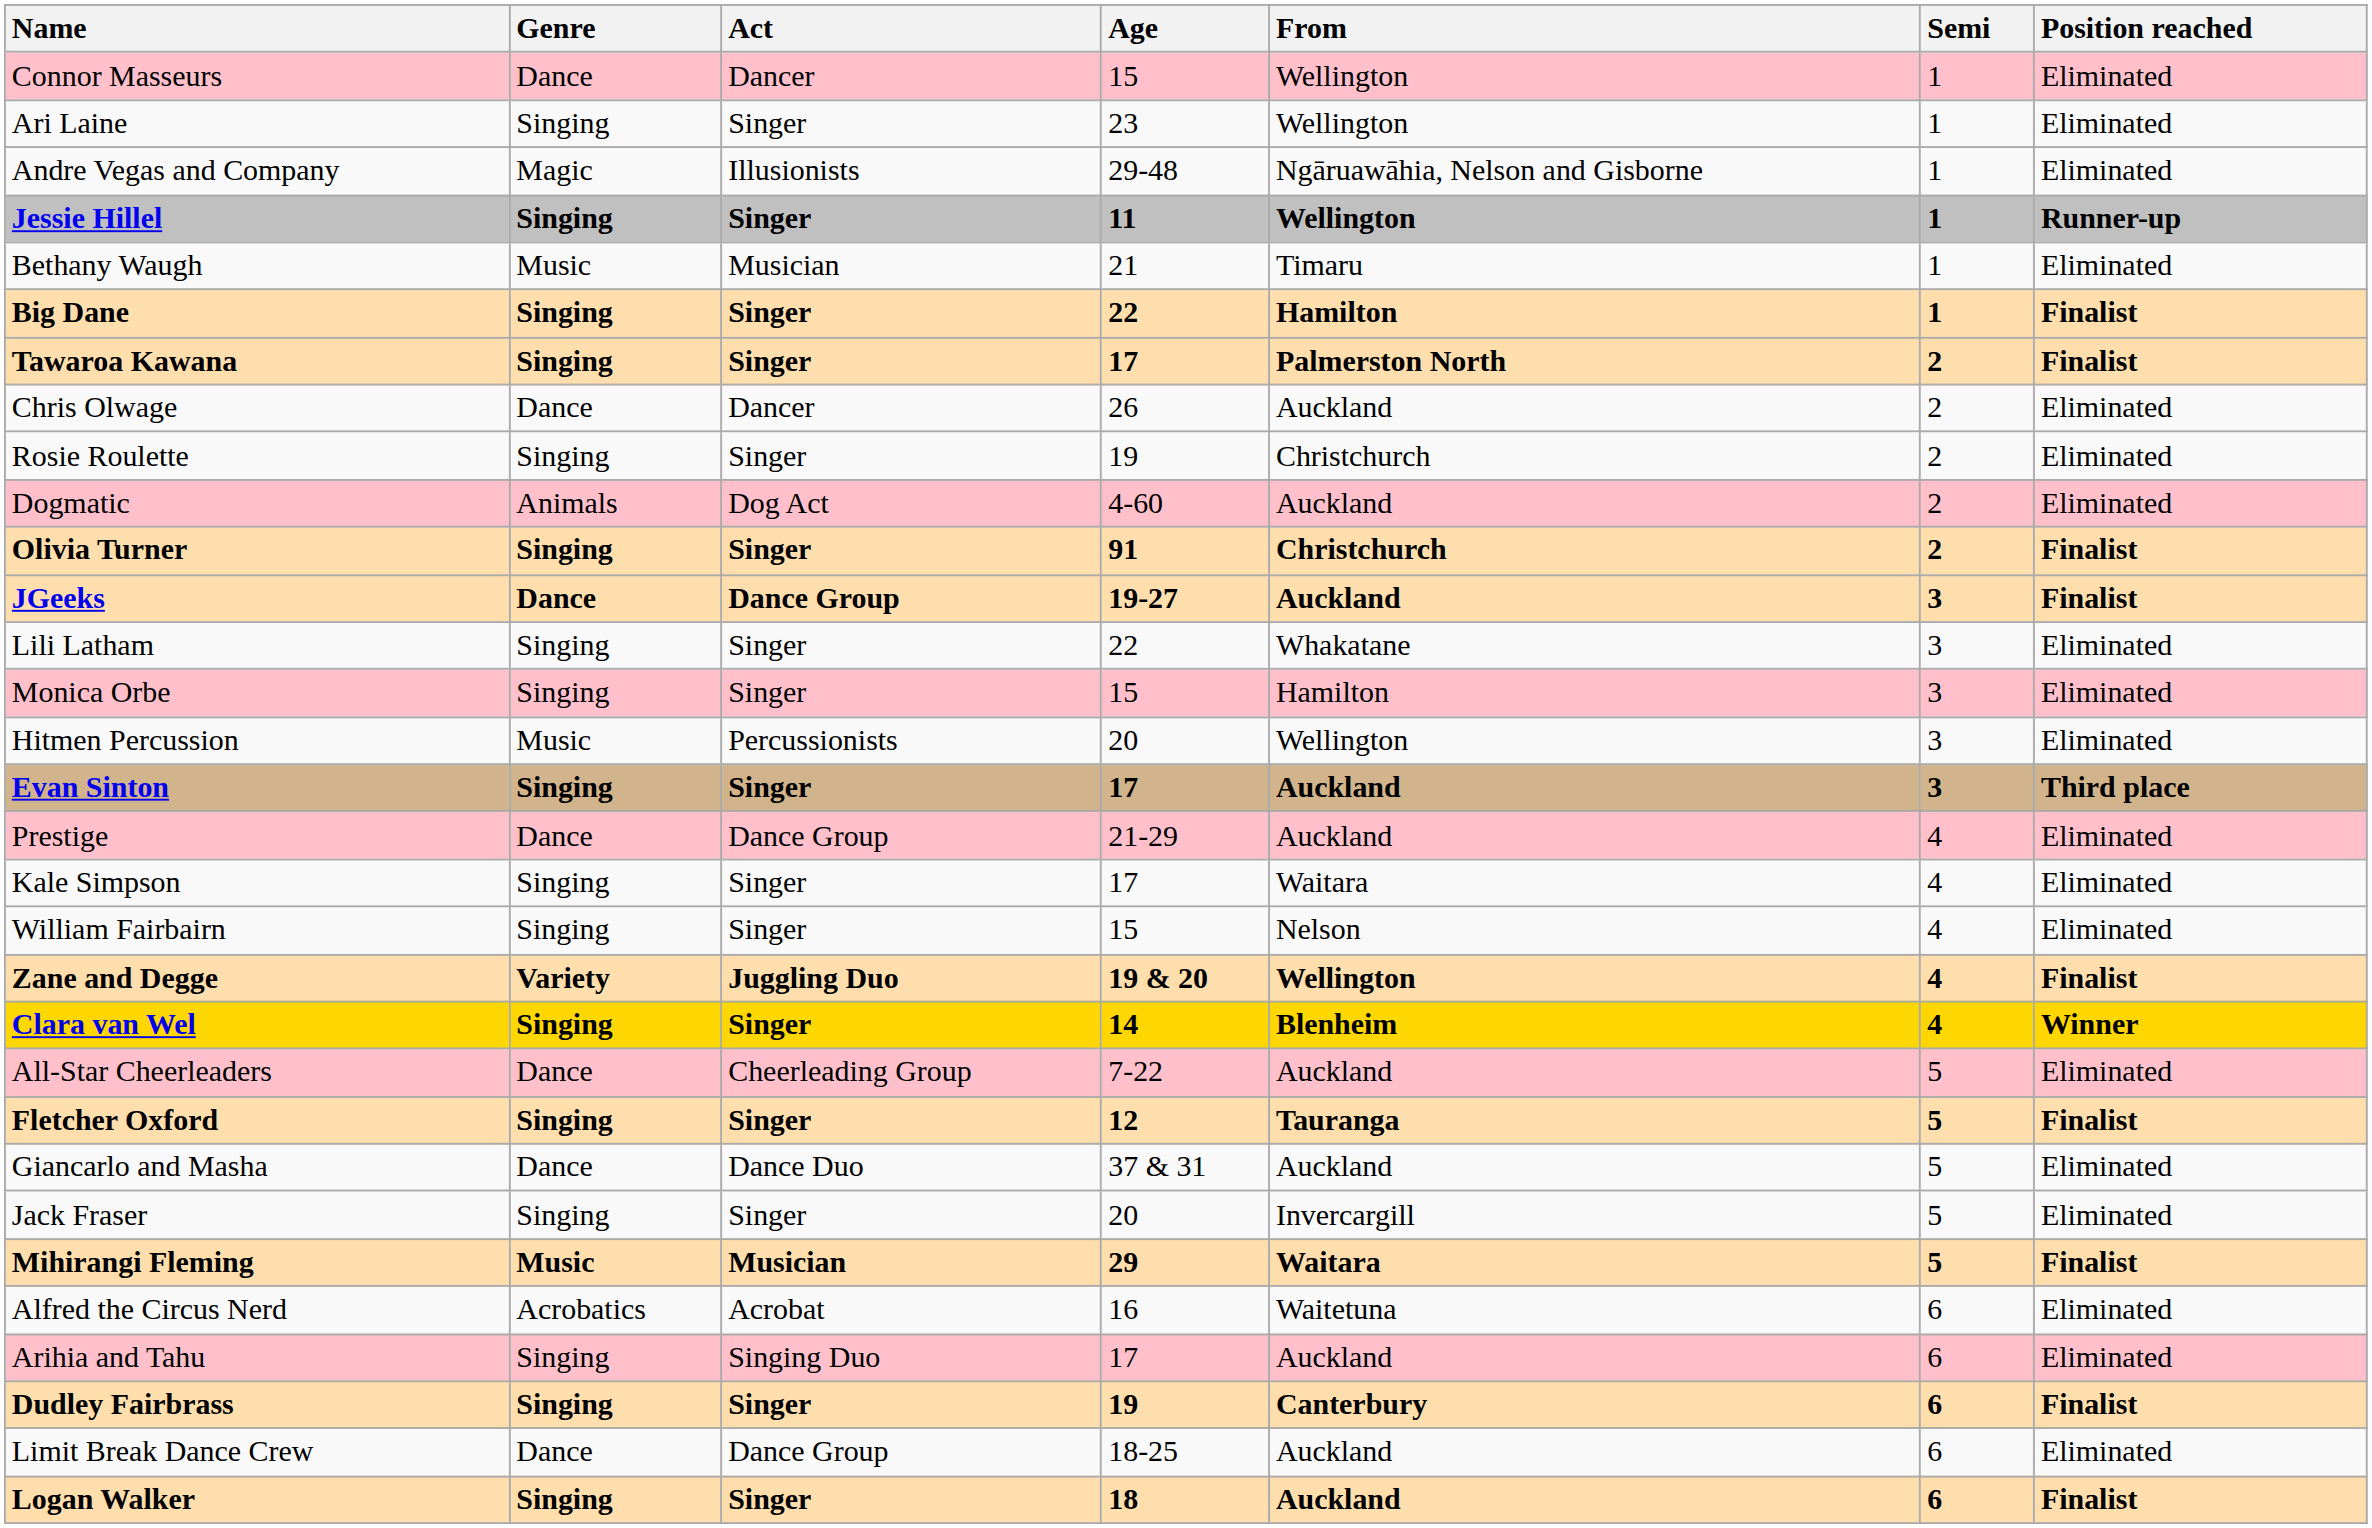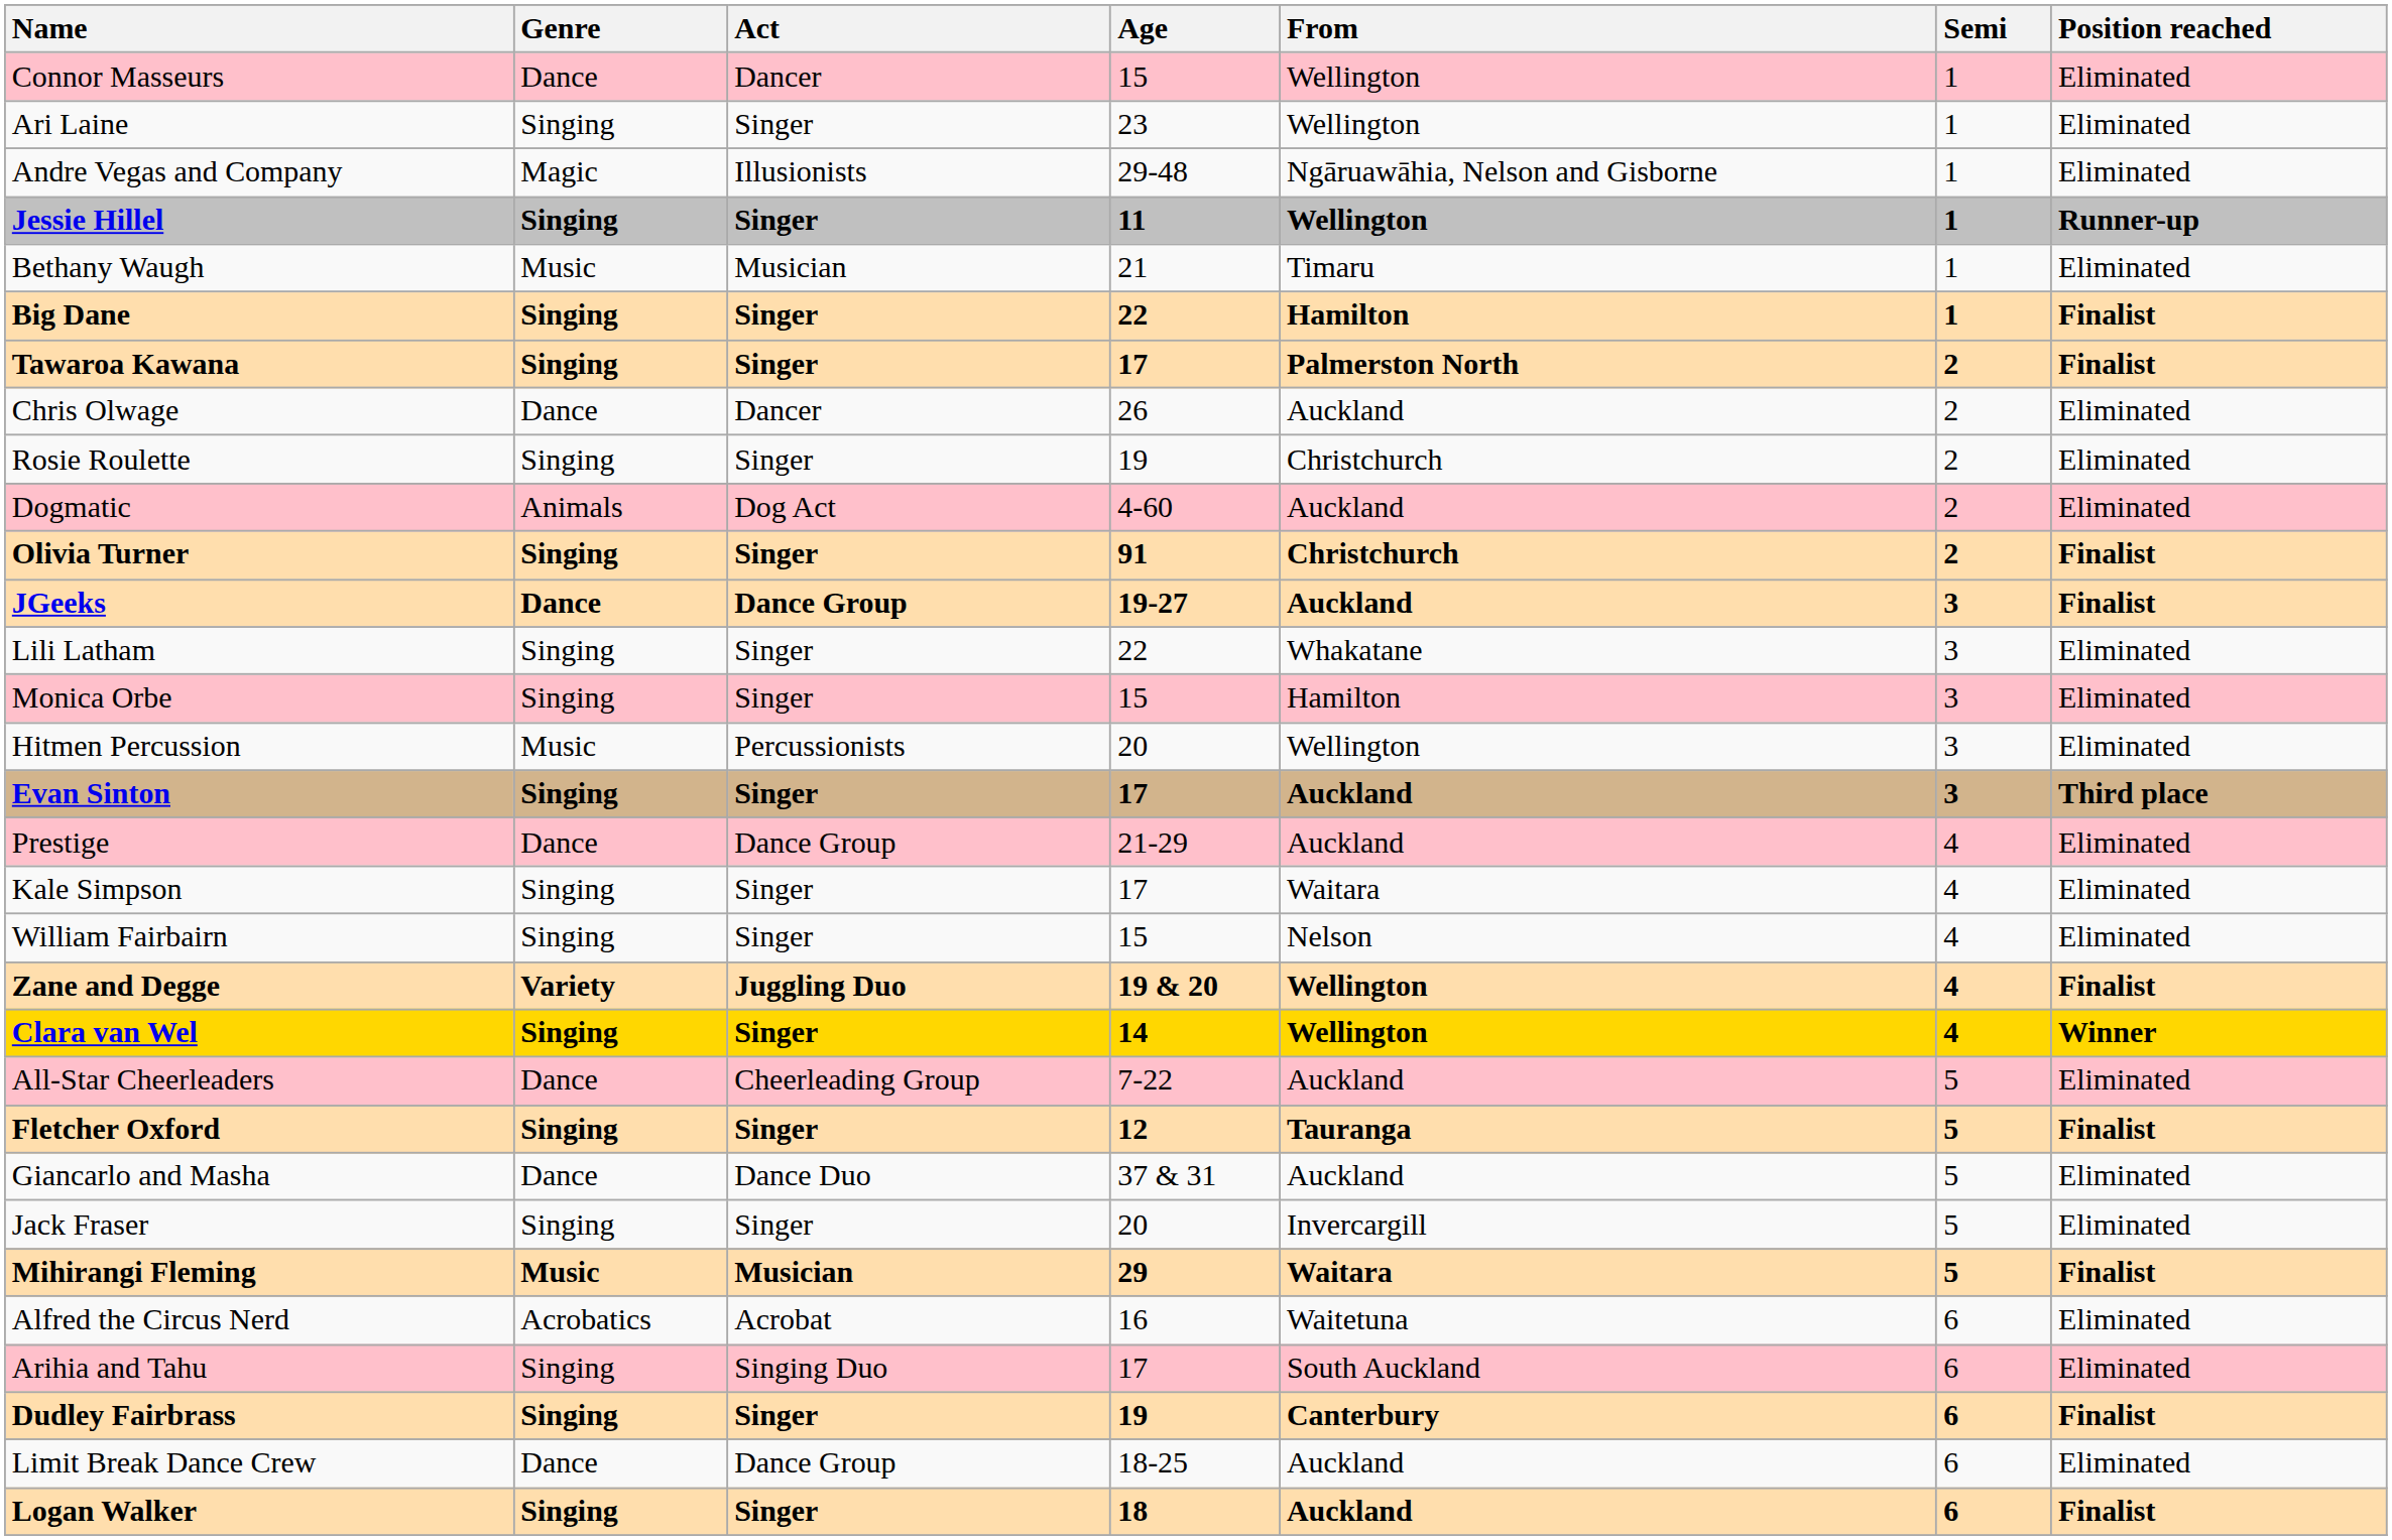Clara van Wel | From: Blenheim -> Wellington
Arihia and Tahu | From: Auckland -> South Auckland
